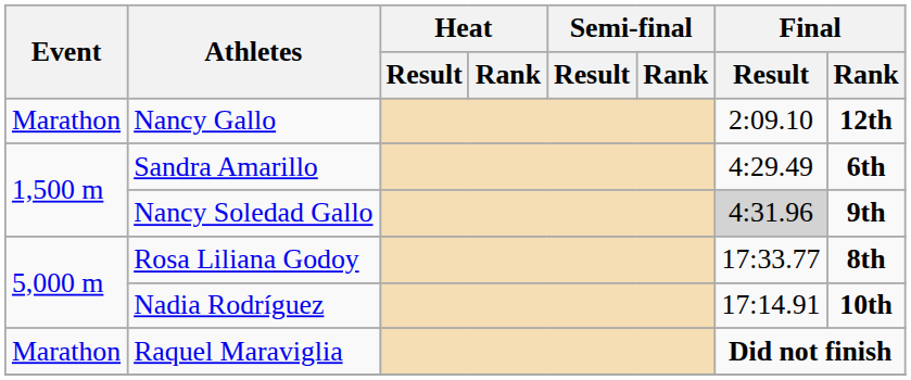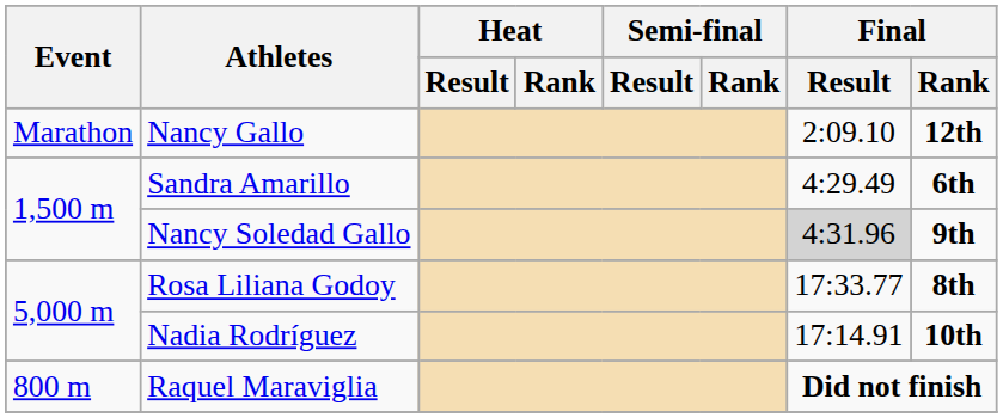Raquel Maraviglia | Event: Marathon -> 800 m
